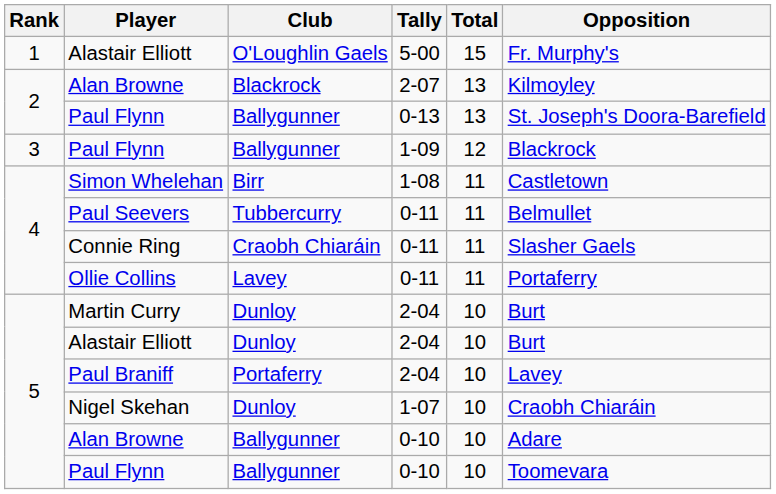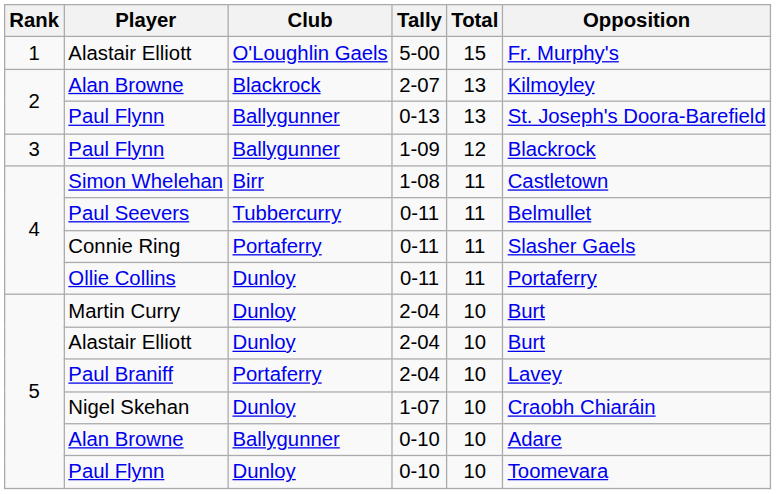Connie Ring | Club: Craobh Chiaráin -> Portaferry
Ollie Collins | Club: Lavey -> Dunloy
Paul Flynn / 0-10 | Club: Ballygunner -> Dunloy
